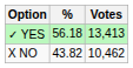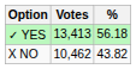columns swapped: Votes <-> %
